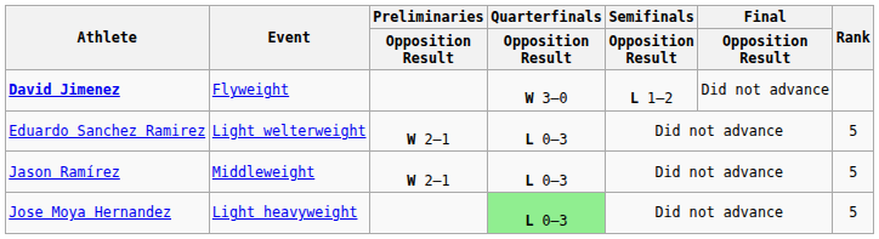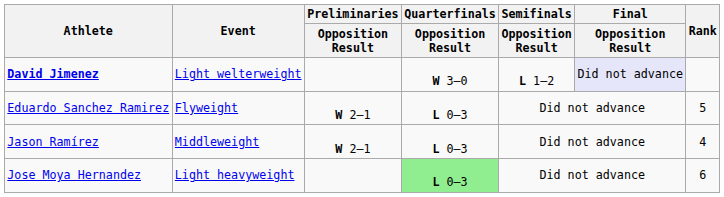David Jimenez | Event: Flyweight -> Light welterweight
David Jimenez | Final / Opposition Result: no background -> lavender background
Eduardo Sanchez Ramirez | Event: Light welterweight -> Flyweight
Jason Ramírez | Rank: 5 -> 4
Jose Moya Hernandez | Rank: 5 -> 6
